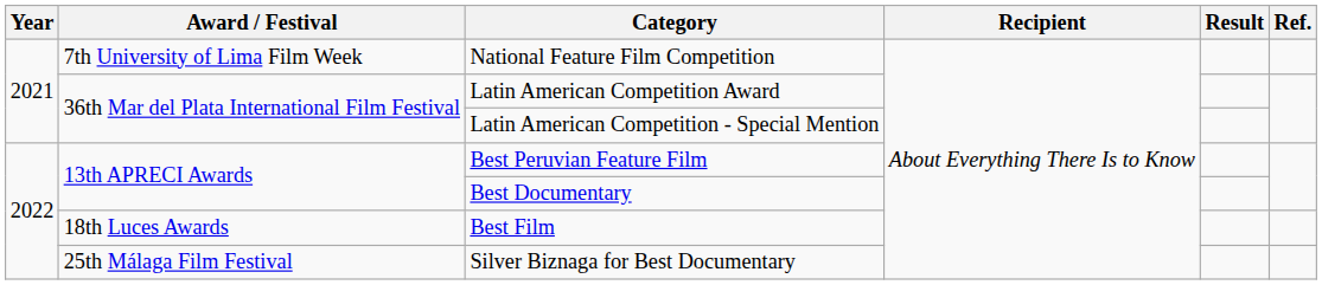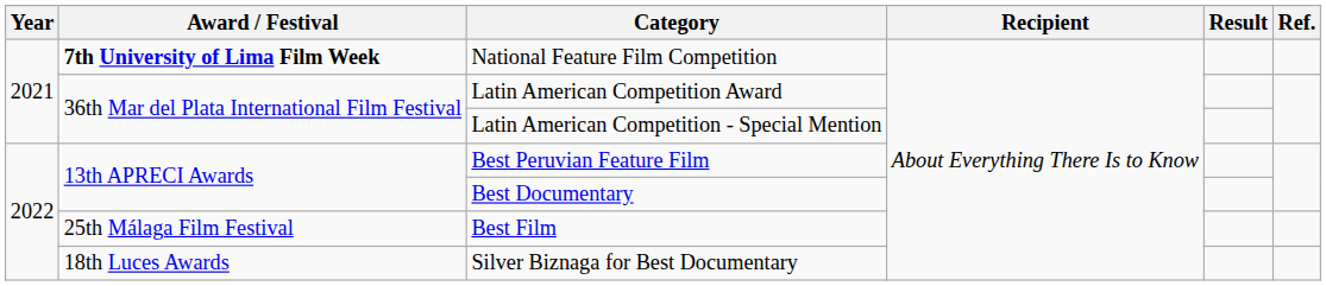National Feature Film Competition | Award / Festival: normal -> bold
Best Film | Award / Festival: 18th Luces Awards -> 25th Málaga Film Festival
Silver Biznaga for Best Documentary | Award / Festival: 25th Málaga Film Festival -> 18th Luces Awards
